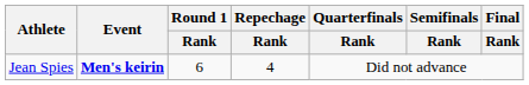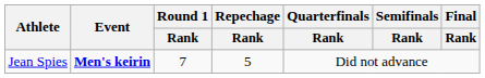Jean Spies | Round 1 / Rank: 6 -> 7
Jean Spies | Repechage / Rank: 4 -> 5
